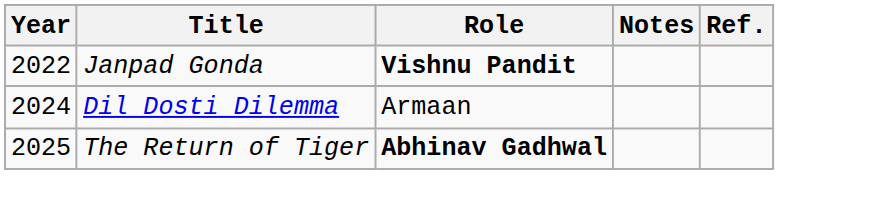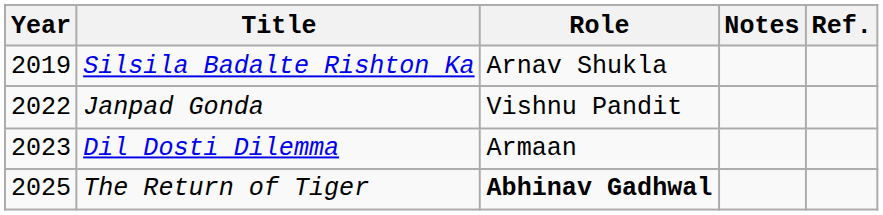+ row: 2019 | Silsila Badalte Rishton Ka | Arnav Shukla
Janpad Gonda | Role: bold -> normal
Dil Dosti Dilemma | Year: 2024 -> 2023
